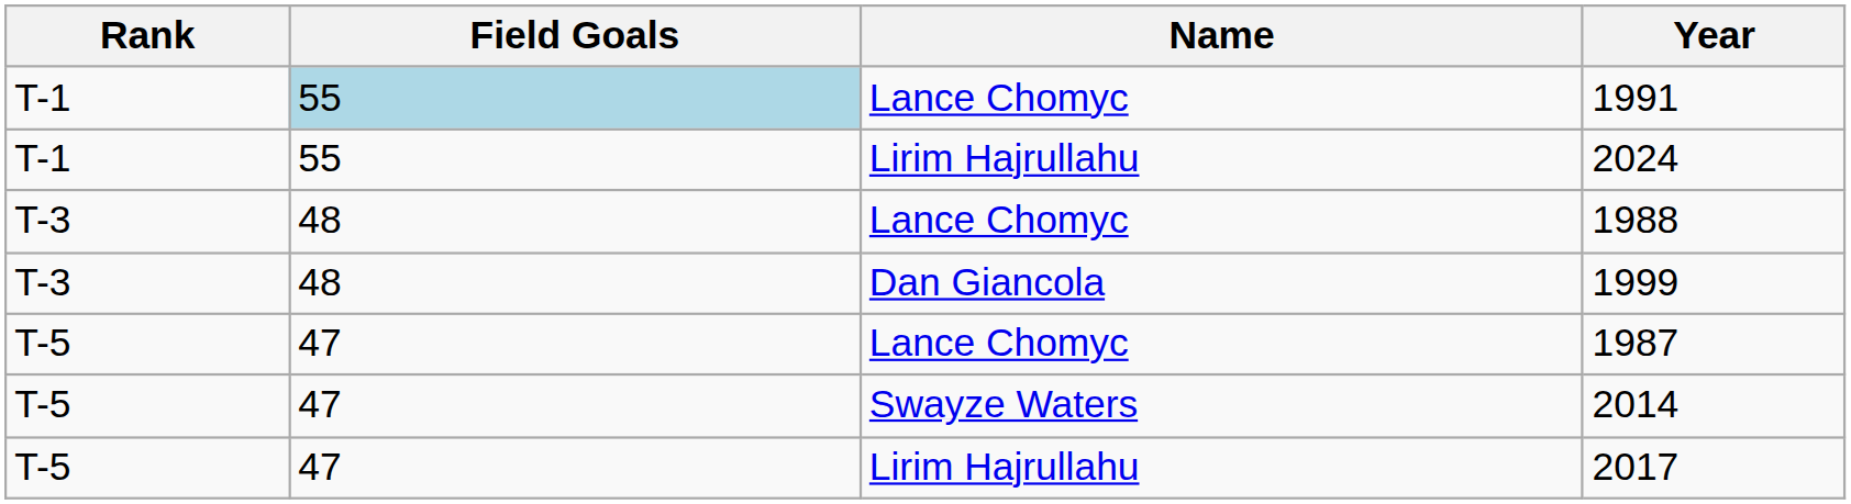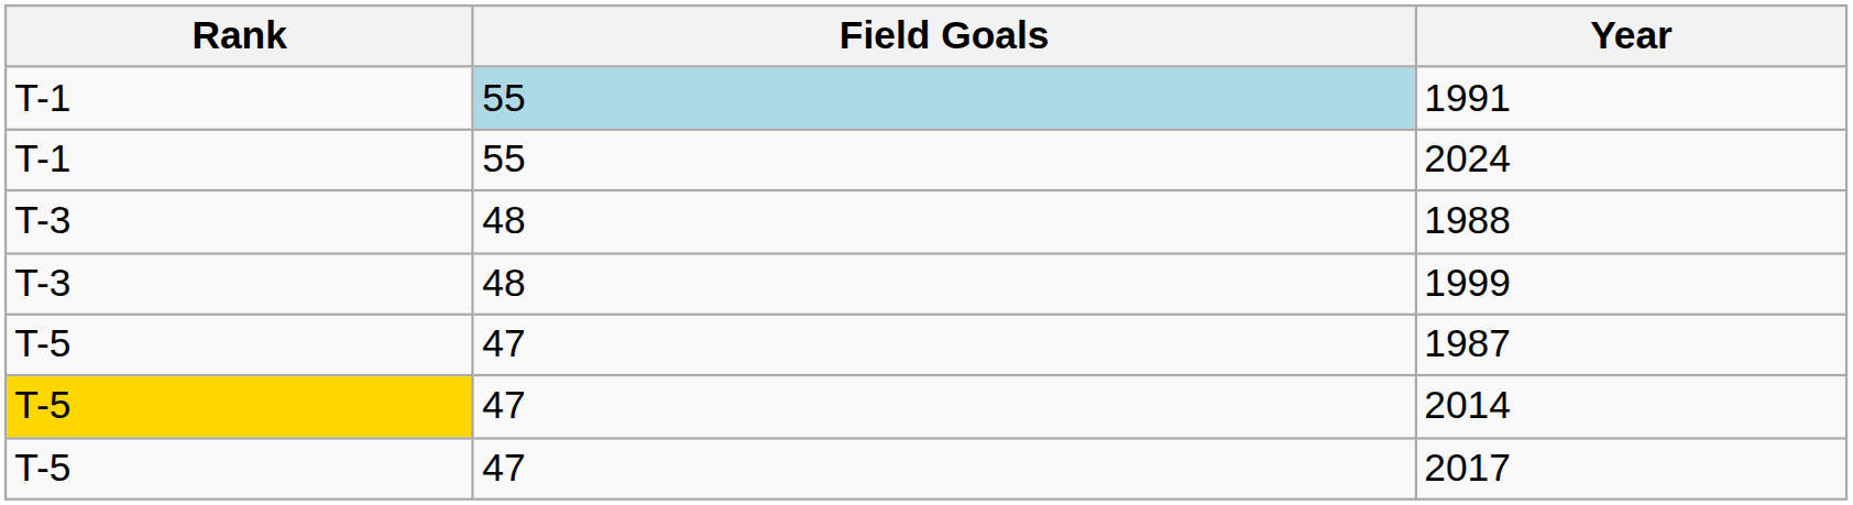- column: Name | Lance Chomyc | Lirim Hajrullahu | Lance Chomyc | Dan Giancola | Lance Chomyc | Swayze Waters | Lirim Hajrullahu
2014 | Rank: no background -> gold background
